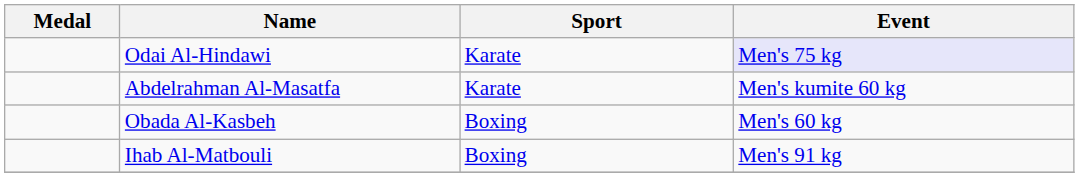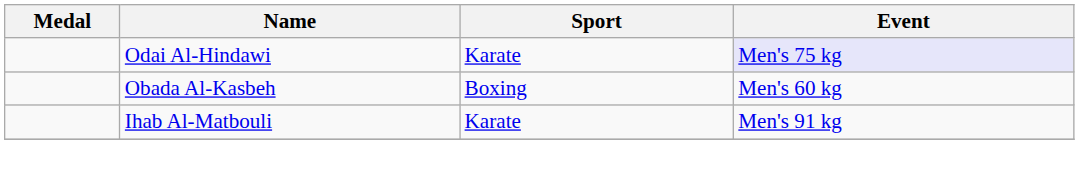- row: Abdelrahman Al-Masatfa | Karate | Men's kumite 60 kg
Ihab Al-Matbouli | Sport: Boxing -> Karate
